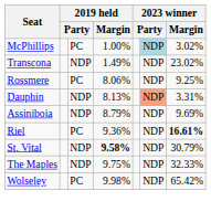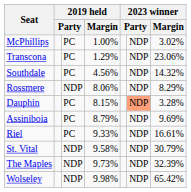McPhillips | column 6: lightblue background -> no background
Transcona | column 3: NDP -> PC
Transcona | 2019 held / Margin: 1.49% -> 1.29%
Transcona | 2023 winner / Margin: 23.02% -> 23.06%
+ row: Southdale | PC | 4.56% | NDP | 14.32%
Rossmere | column 3: PC -> NDP
Rossmere | 2023 winner / Margin: 9.25% -> 8.29%
Dauphin | column 3: NDP -> PC
Dauphin | 2019 held / Margin: 8.13% -> 8.15%
Dauphin | 2023 winner / Margin: 3.31% -> 3.28%
Assiniboia | column 3: NDP -> PC
Riel | 2019 held / Margin: 9.36% -> 9.33%
Riel | 2023 winner / Margin: bold -> normal
St. Vital | 2019 held / Margin: bold -> normal
The Maples | 2019 held / Margin: 9.75% -> 9.73%
The Maples | 2023 winner / Margin: 32.33% -> 32.39%
Wolseley | column 3: PC -> NDP
